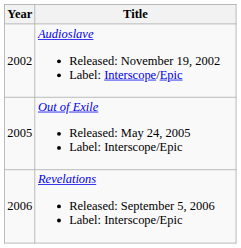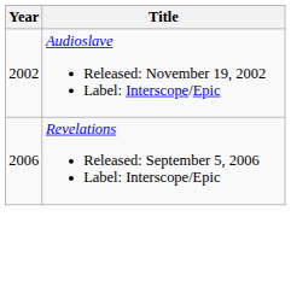- row: 2005 | Out of Exile Released: May 24, 2005 Label: Interscope/Epic
